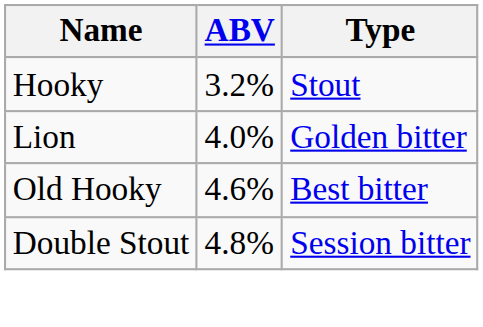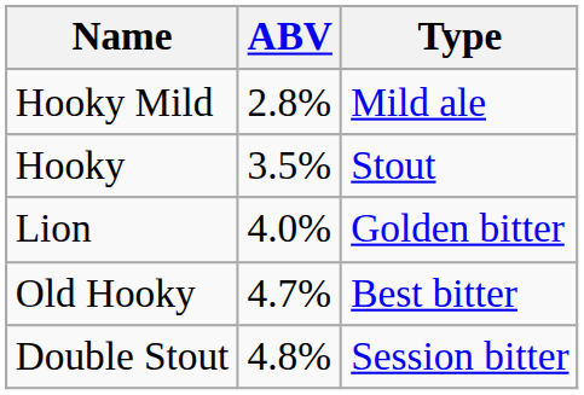+ row: Hooky Mild | 2.8% | Mild ale
Hooky | ABV: 3.2% -> 3.5%
Old Hooky | ABV: 4.6% -> 4.7%
